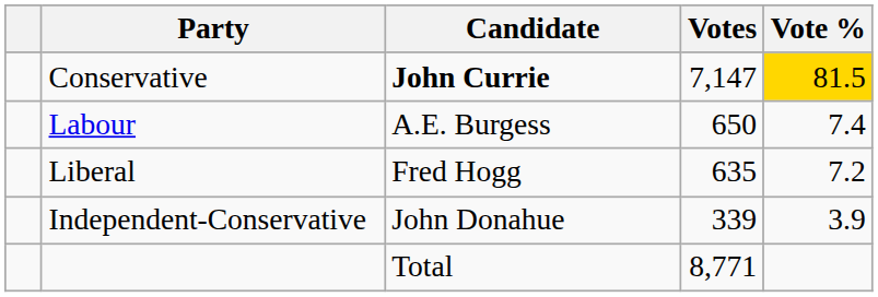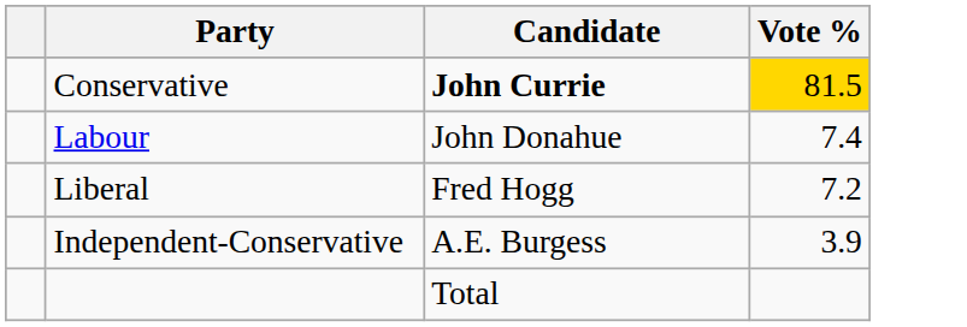- column: Votes | 7,147 | 650 | 635 | 339 | 8,771
Labour | Candidate: A.E. Burgess -> John Donahue
Independent-Conservative | Candidate: John Donahue -> A.E. Burgess
